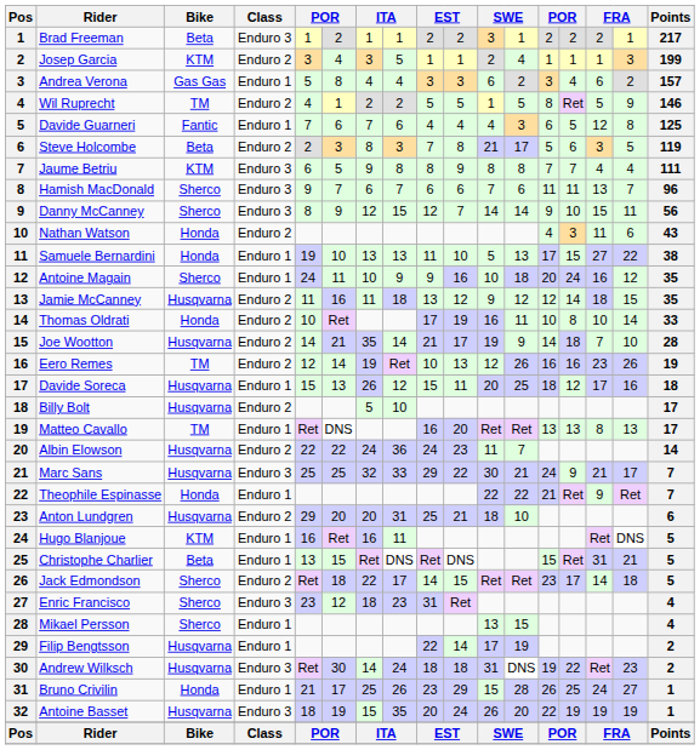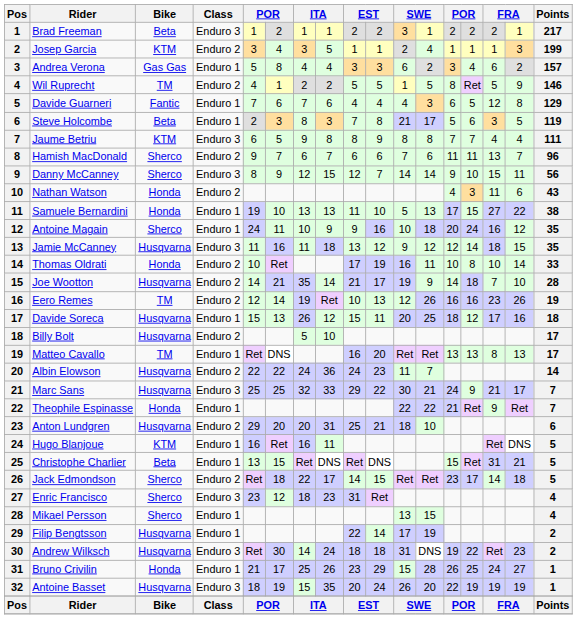Davide Guarneri | Points: 125 -> 129
Steve Holcombe | Class: Enduro 2 -> Enduro 1
Hamish MacDonald | Class: Enduro 3 -> Enduro 2
Jamie McCanney | Class: Enduro 2 -> Enduro 3
